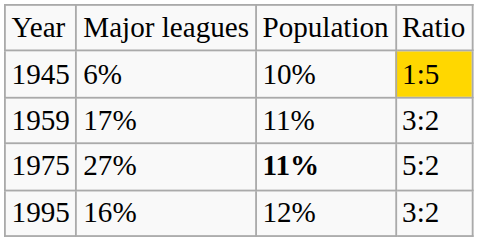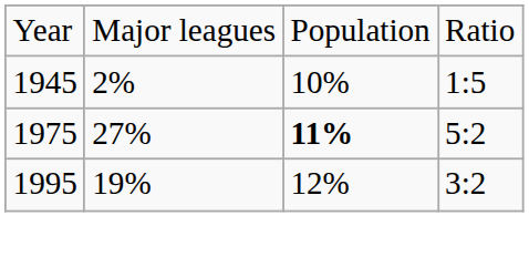1945 | column 2: 6% -> 2%
1945 | column 4: gold background -> no background
- row: 1959 | 17% | 11% | 3:2
1995 | column 2: 16% -> 19%
